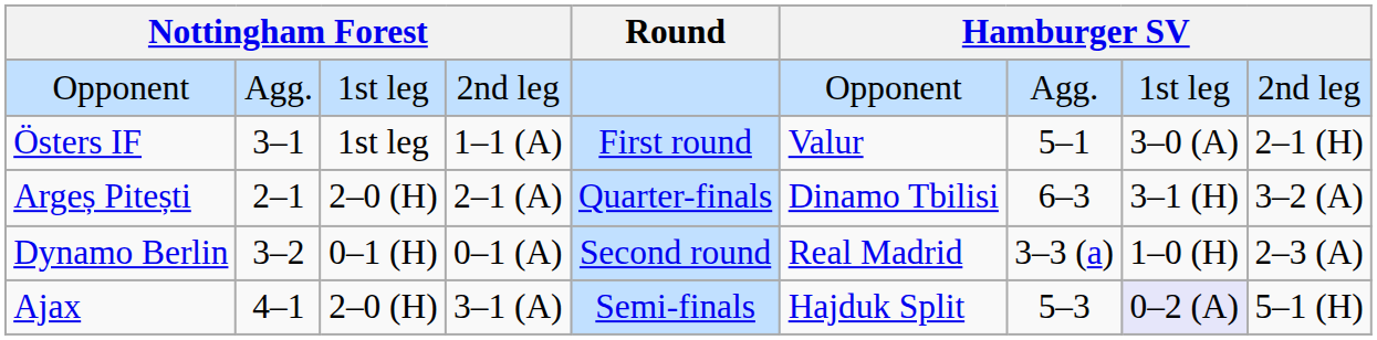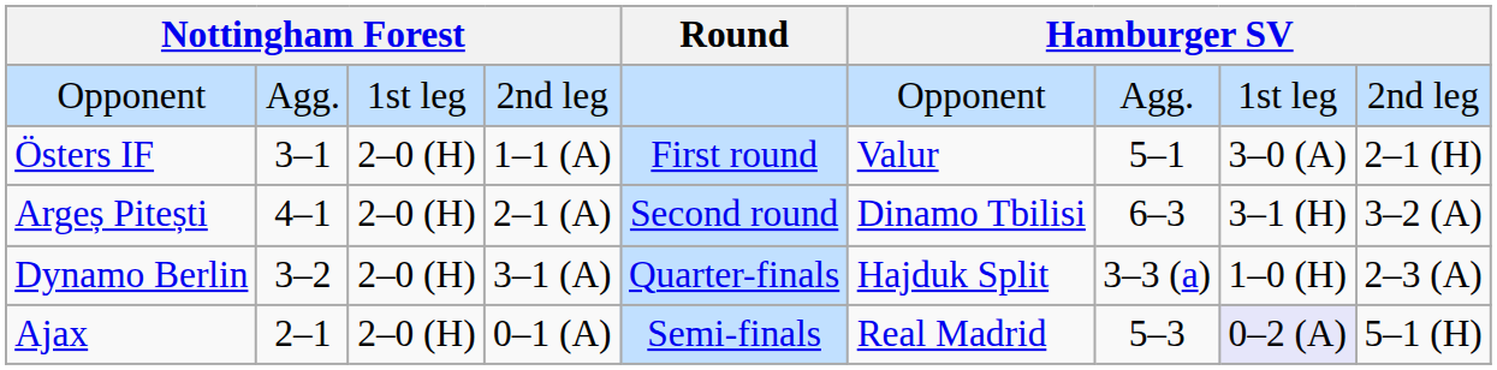Östers IF | column 3: 1st leg -> 2–0 (H)
Argeș Pitești | column 2: 2–1 -> 4–1
Argeș Pitești | Round: Quarter-finals -> Second round
Dynamo Berlin | column 3: 0–1 (H) -> 2–0 (H)
Dynamo Berlin | column 4: 0–1 (A) -> 3–1 (A)
Dynamo Berlin | Round: Second round -> Quarter-finals
Dynamo Berlin | column 6: Real Madrid -> Hajduk Split
Ajax | column 2: 4–1 -> 2–1
Ajax | column 4: 3–1 (A) -> 0–1 (A)
Ajax | column 6: Hajduk Split -> Real Madrid
